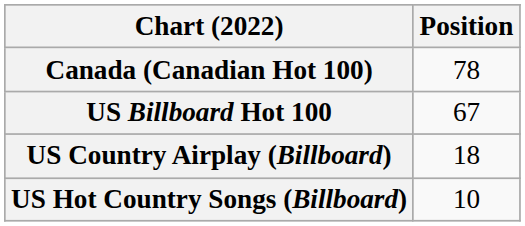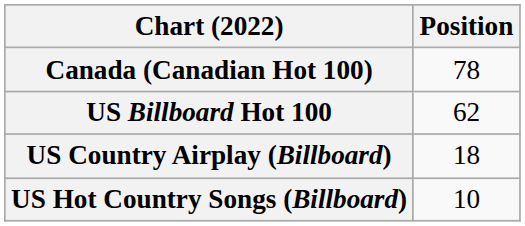US Billboard Hot 100 | Position: 67 -> 62
